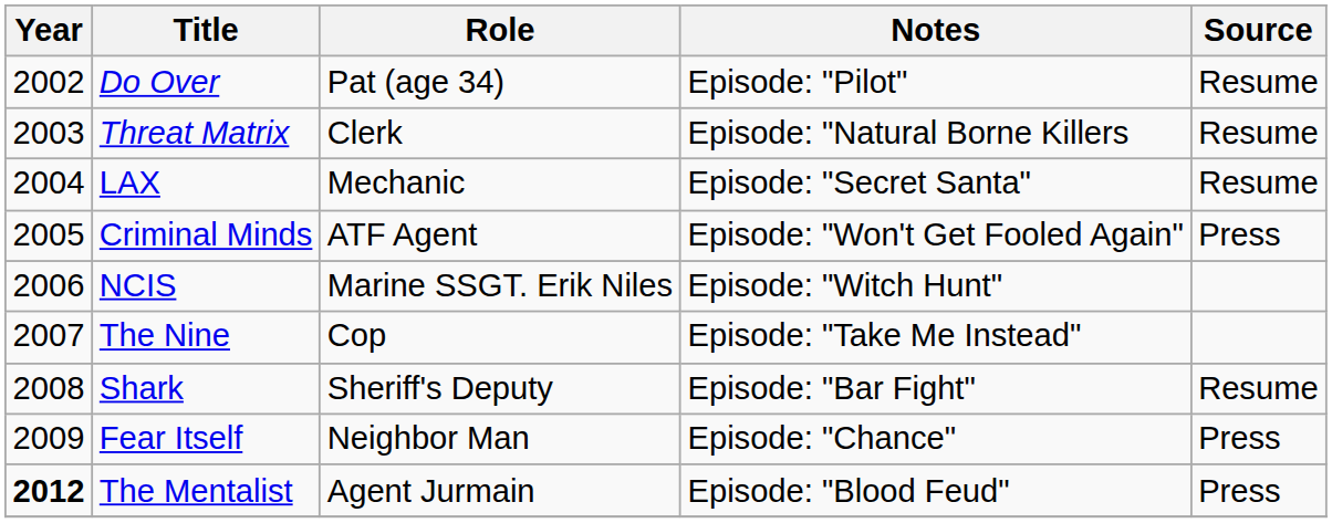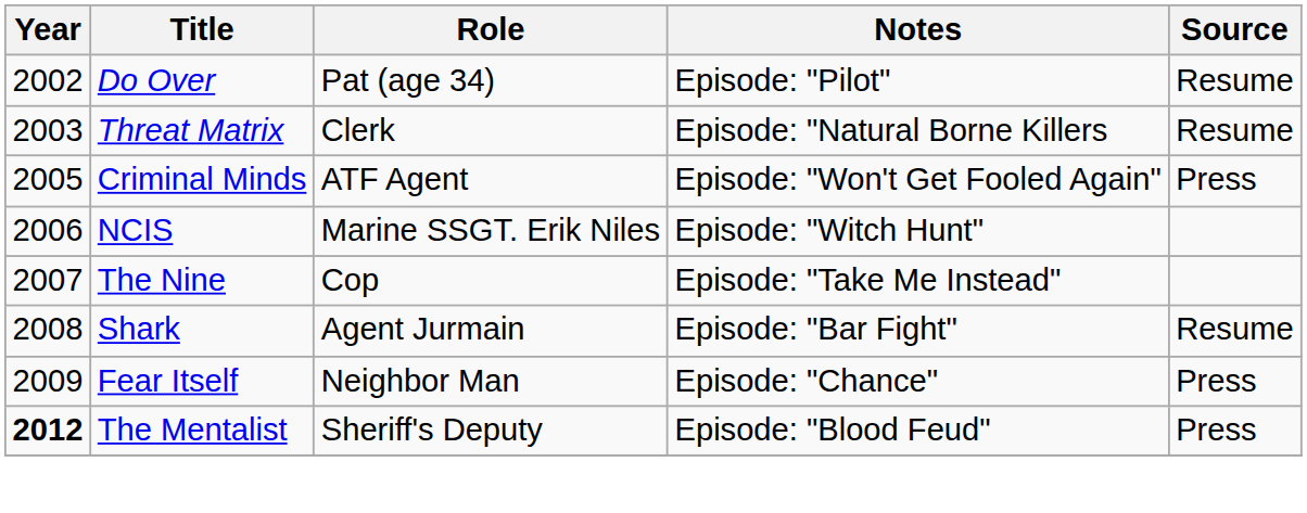- row: 2004 | LAX | Mechanic | Episode: "Secret Santa" | Resume
Shark | Role: Sheriff's Deputy -> Agent Jurmain
The Mentalist | Role: Agent Jurmain -> Sheriff's Deputy
